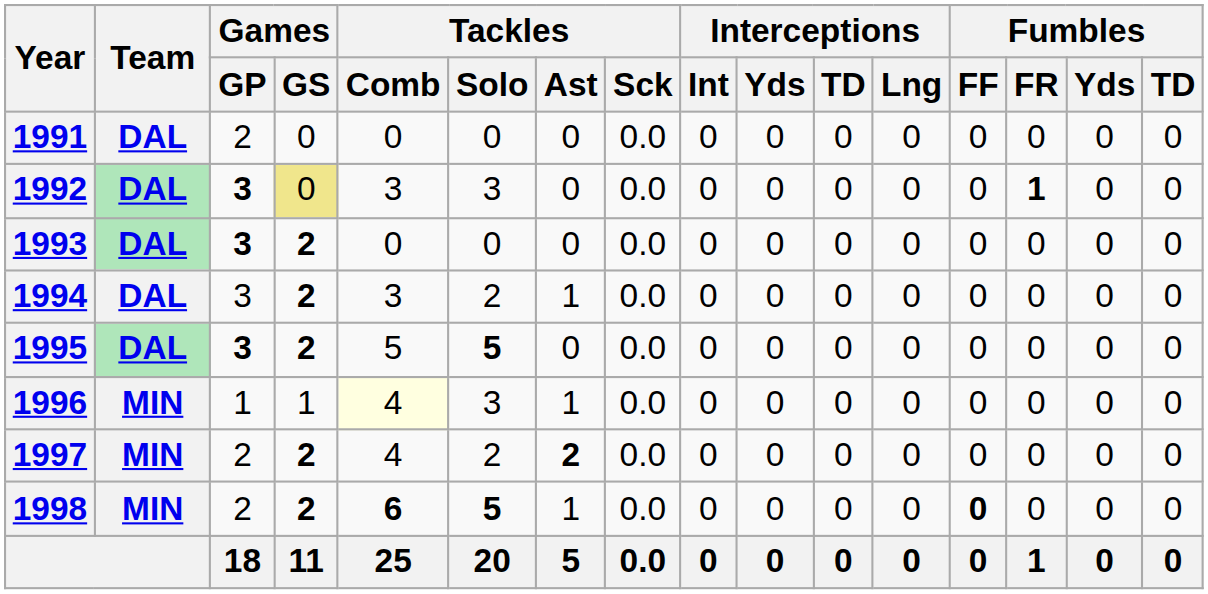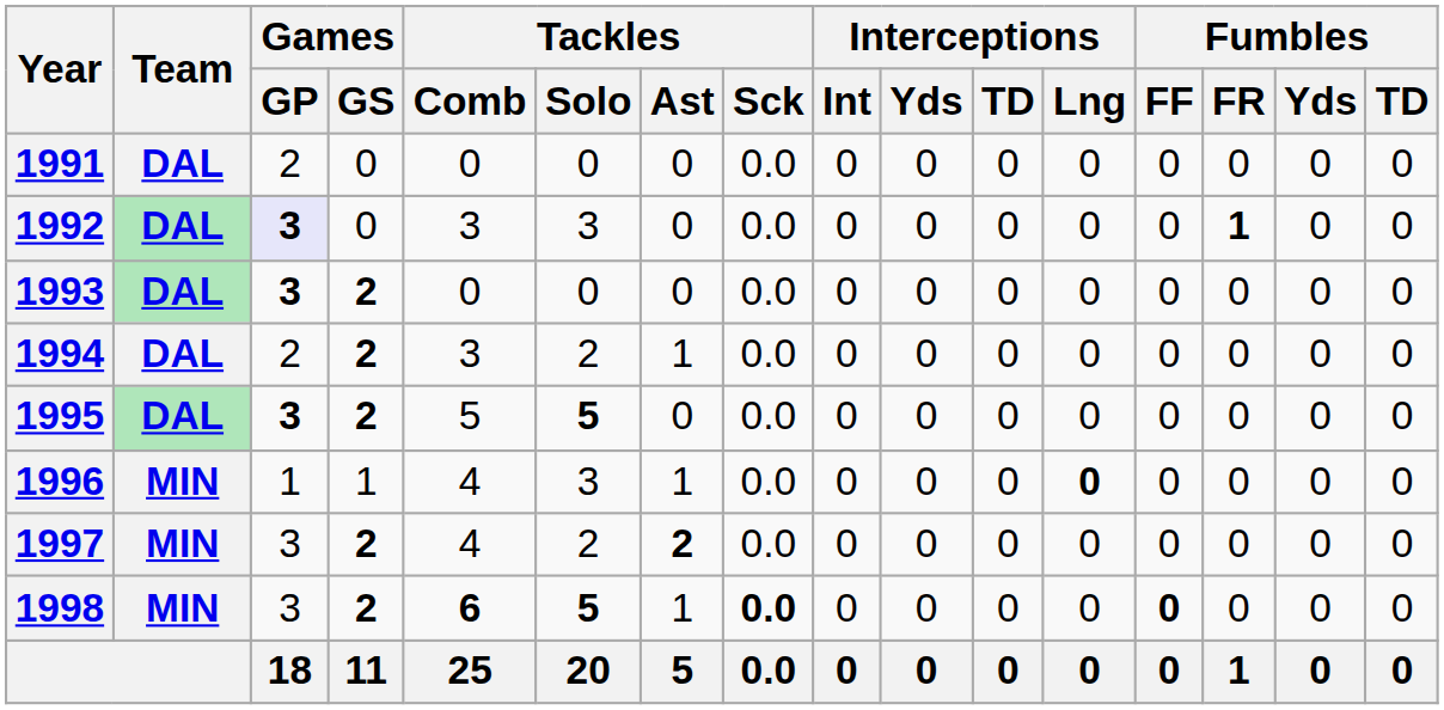1992 | Games / GP: no background -> lavender background
1992 | Games / GS: khaki background -> no background
1994 | Games / GP: 3 -> 2
1996 | Tackles / Comb: lightyellow background -> no background
1996 | Interceptions / Lng: normal -> bold
1997 | Games / GP: 2 -> 3
1998 | Games / GP: 2 -> 3
1998 | Tackles / Sck: normal -> bold
